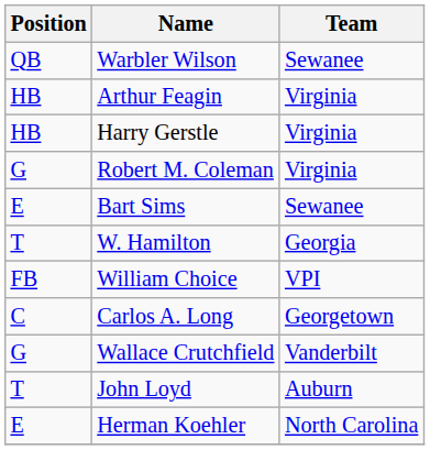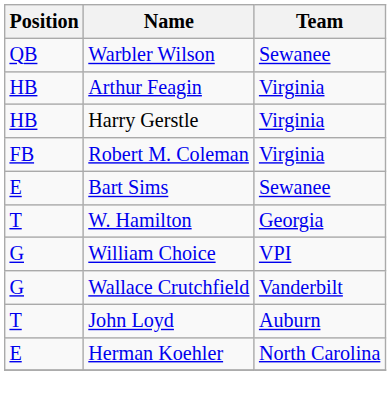Robert M. Coleman | Position: G -> FB
William Choice | Position: FB -> G
- row: C | Carlos A. Long | Georgetown
